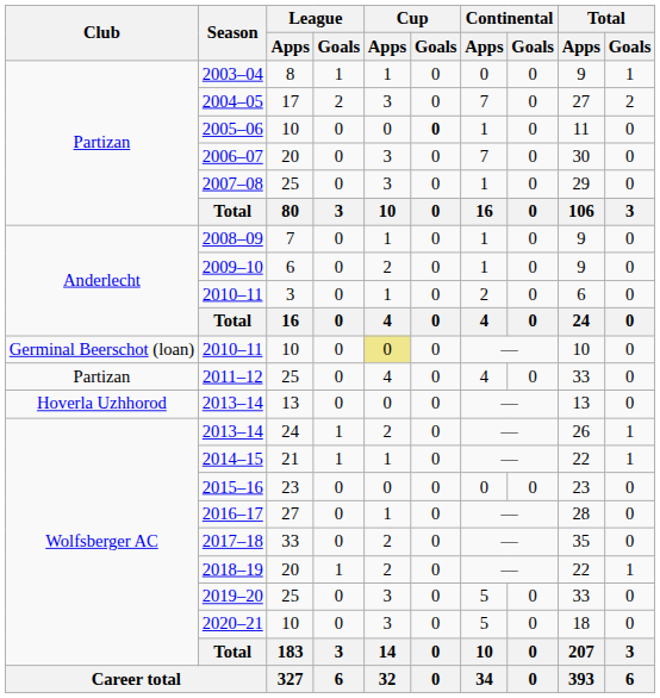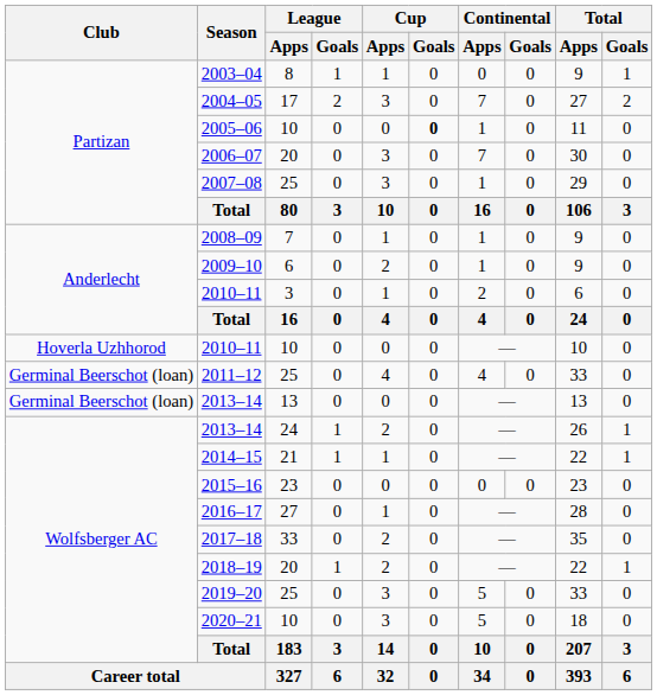2010–11 / 10 | Club: Germinal Beerschot (loan) -> Hoverla Uzhhorod
2010–11 / 10 | Cup / Apps: khaki background -> no background
2011–12 | Club: Partizan -> Germinal Beerschot (loan)
2013–14 / 13 | Club: Hoverla Uzhhorod -> Germinal Beerschot (loan)
